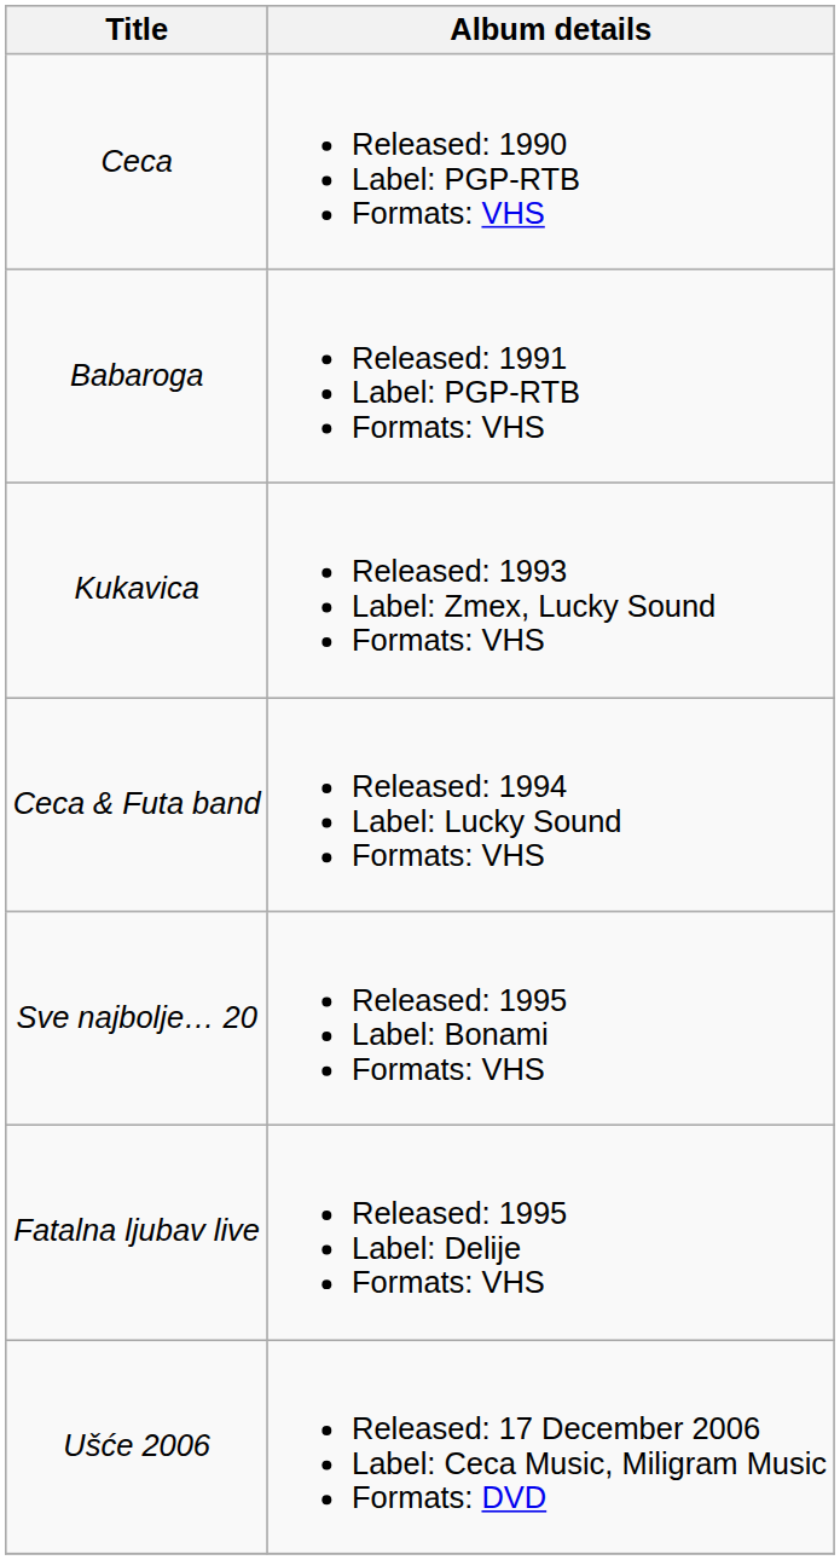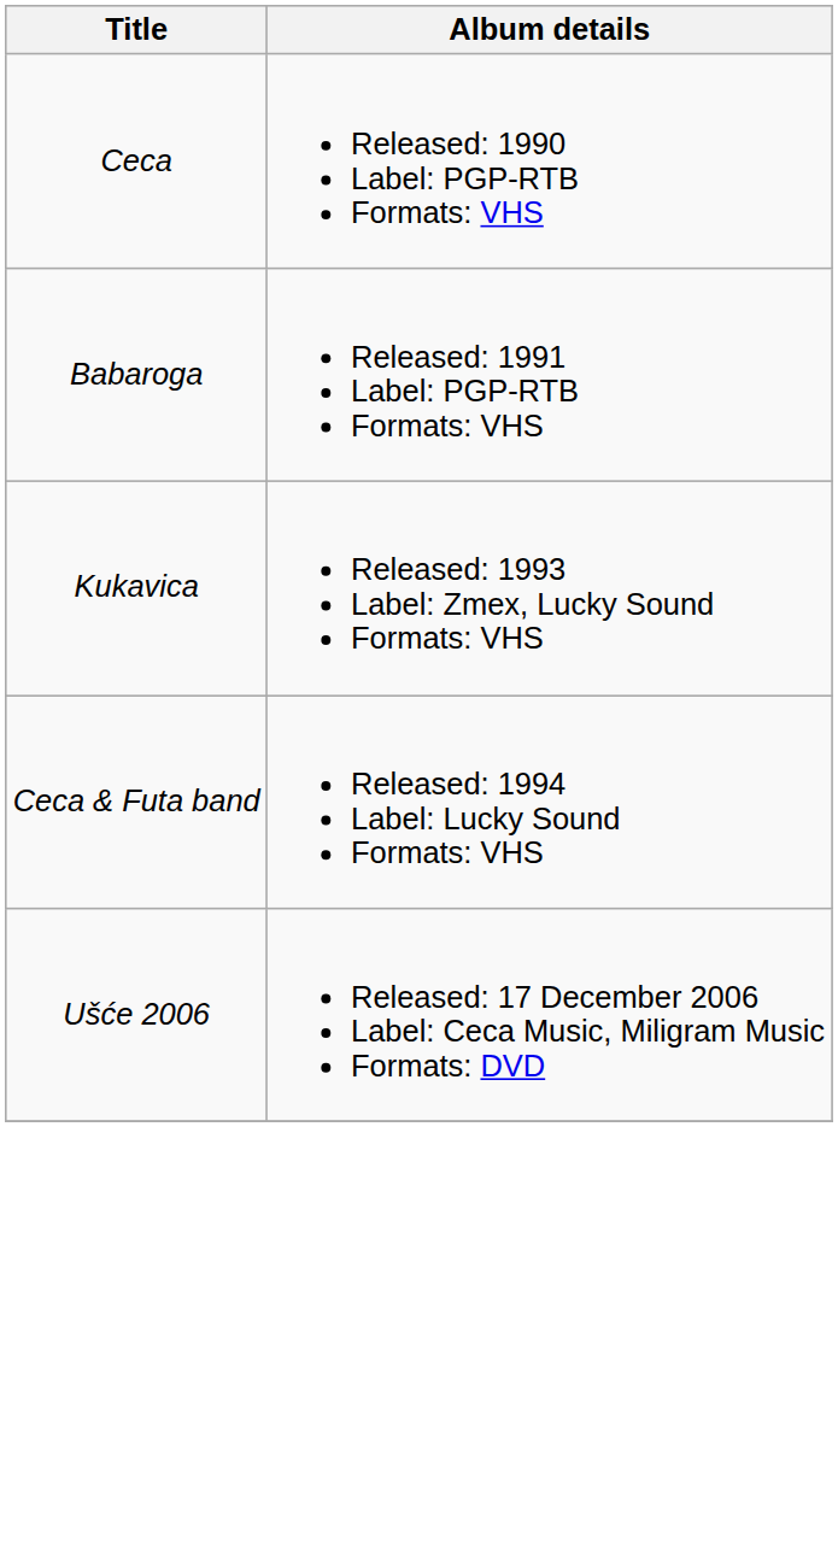- row: Sve najbolje… 20 | Released: 1995 Label: Bonami Formats: VHS
- row: Fatalna ljubav live | Released: 1995 Label: Delije Formats: VHS
